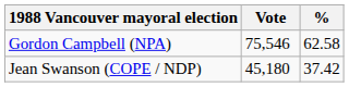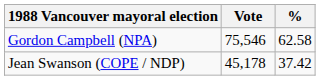Jean Swanson (COPE / NDP) | Vote: 45,180 -> 45,178
